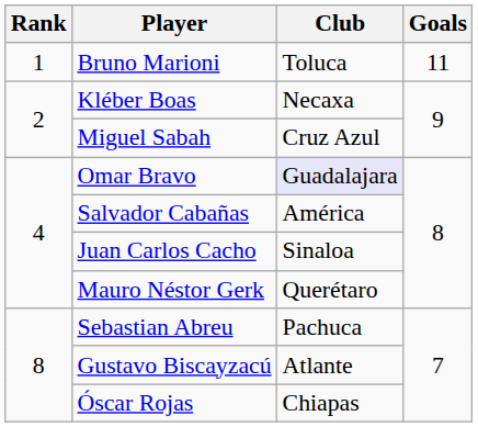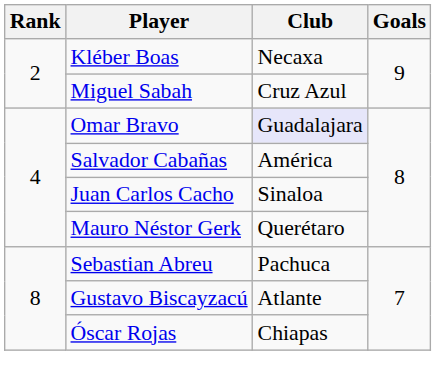- row: 1 | Bruno Marioni | Toluca | 11
